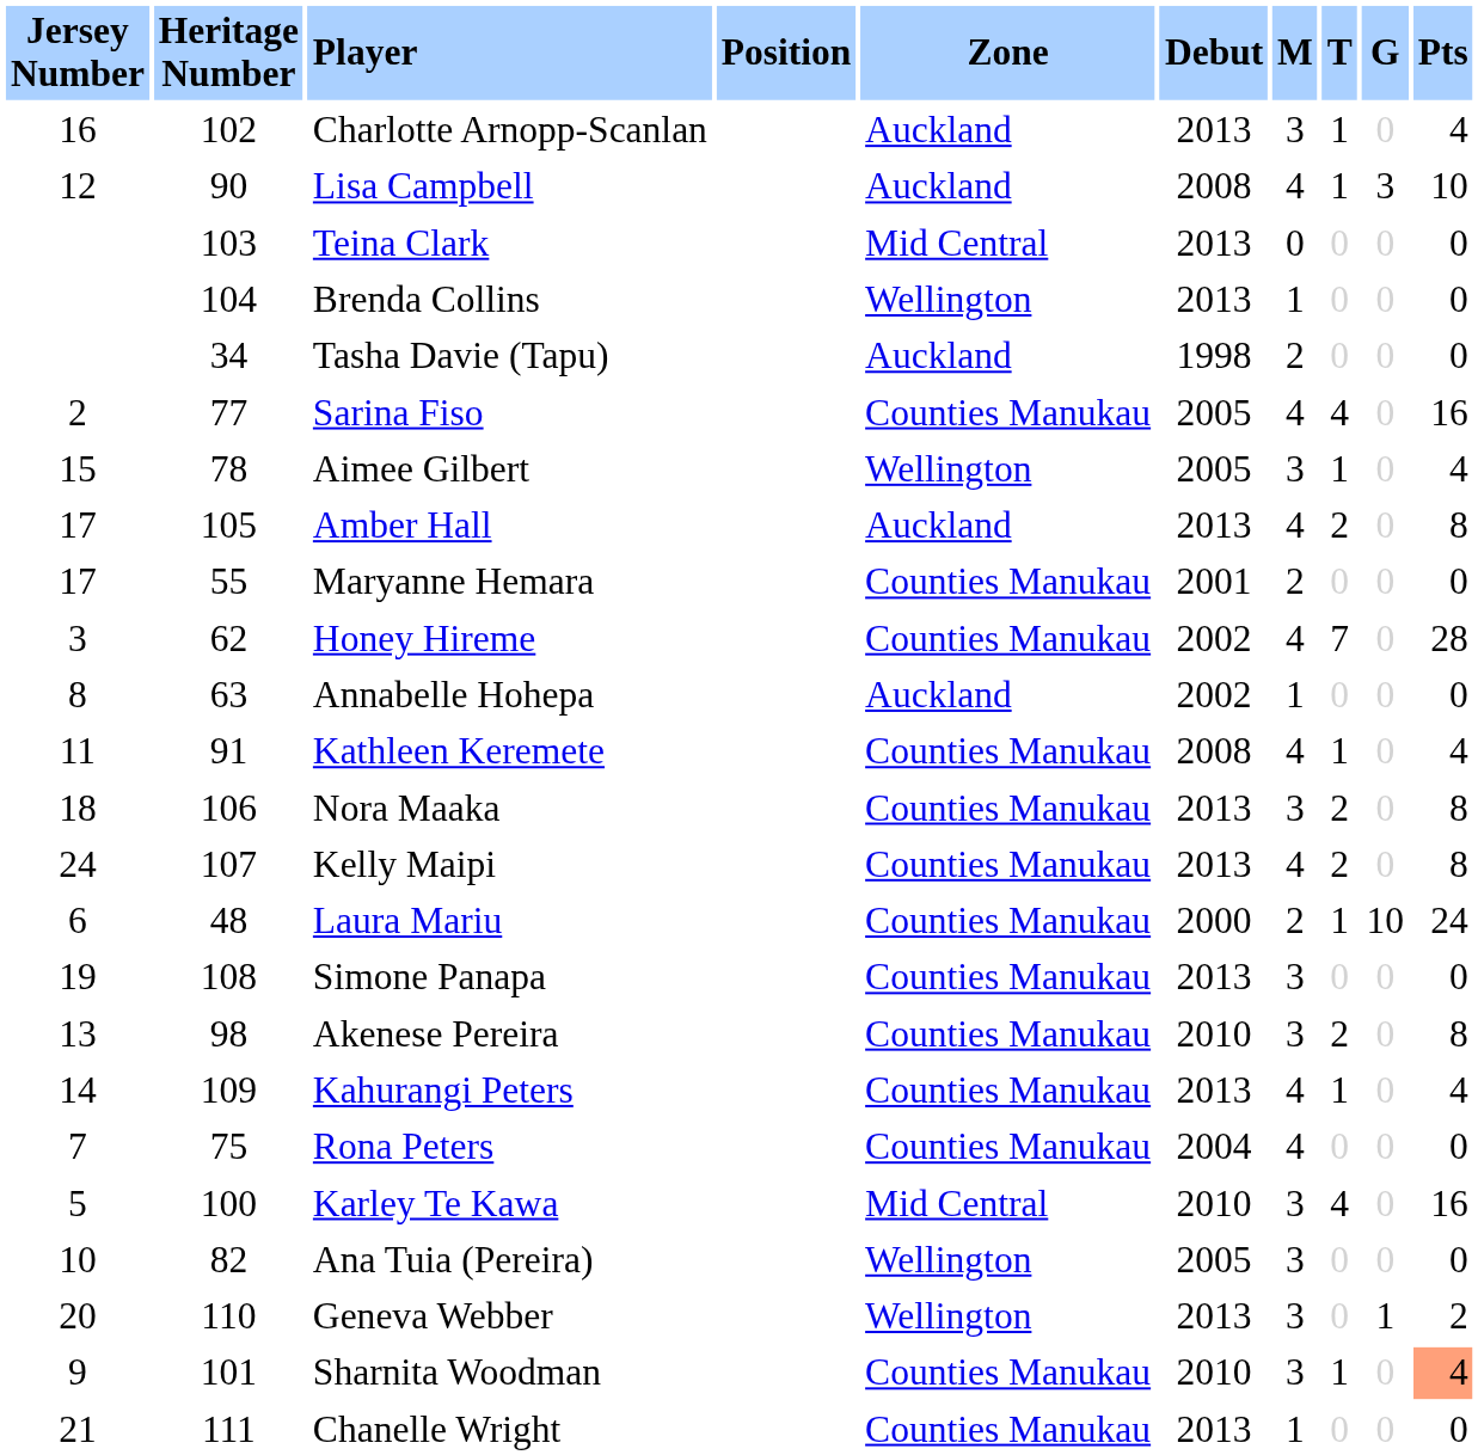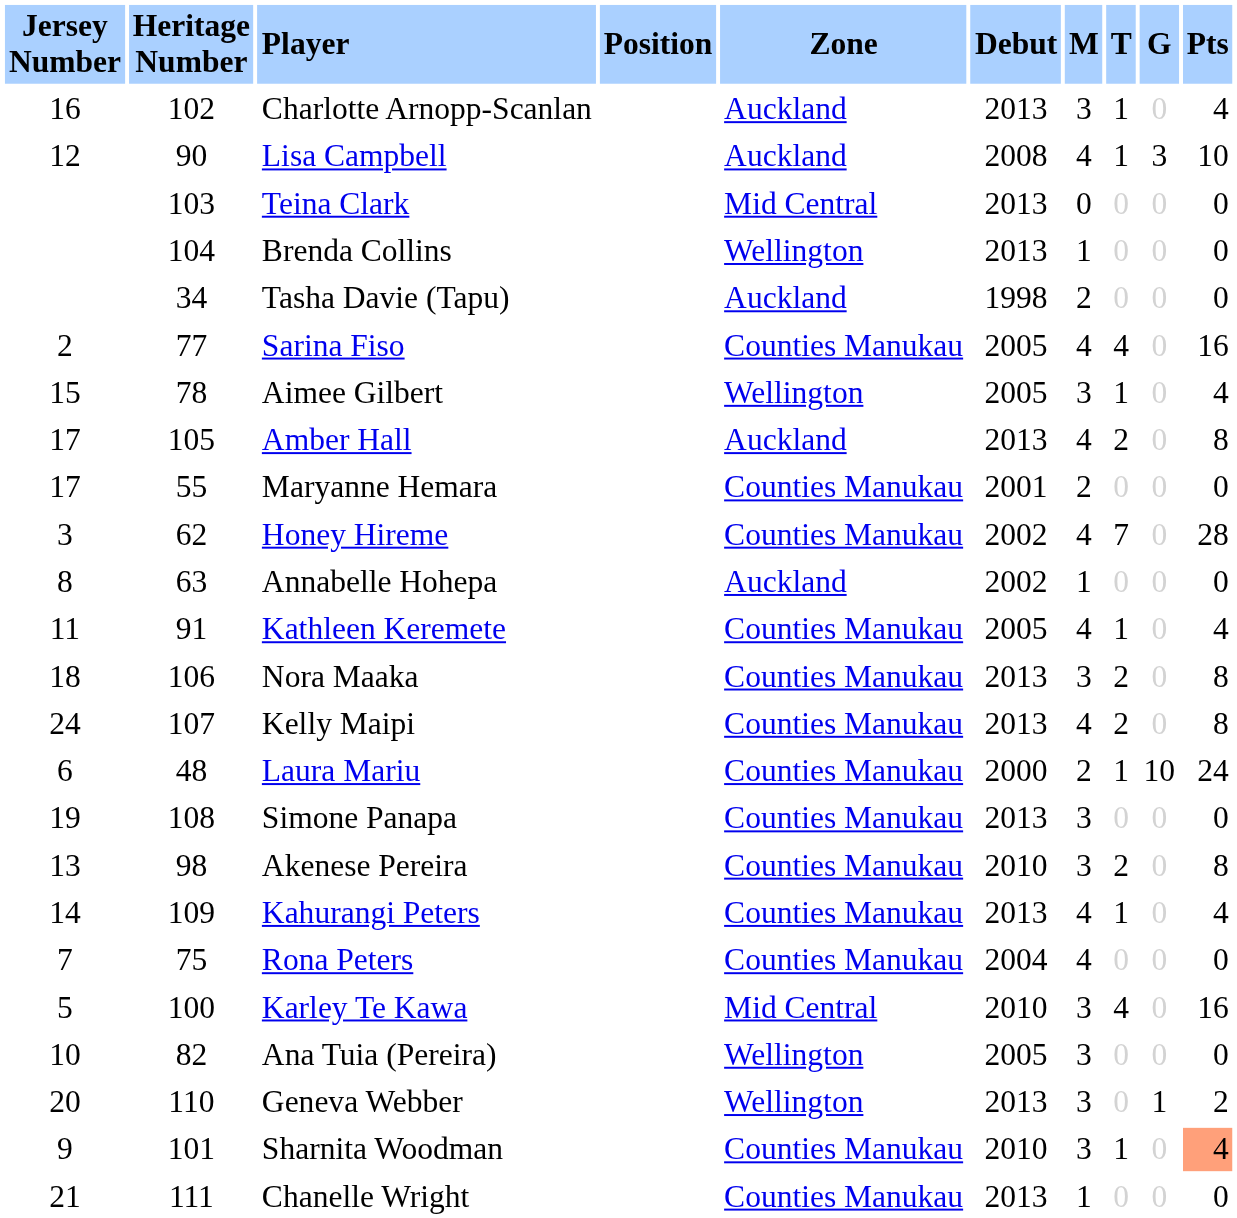Kathleen Keremete | Debut: 2008 -> 2005
